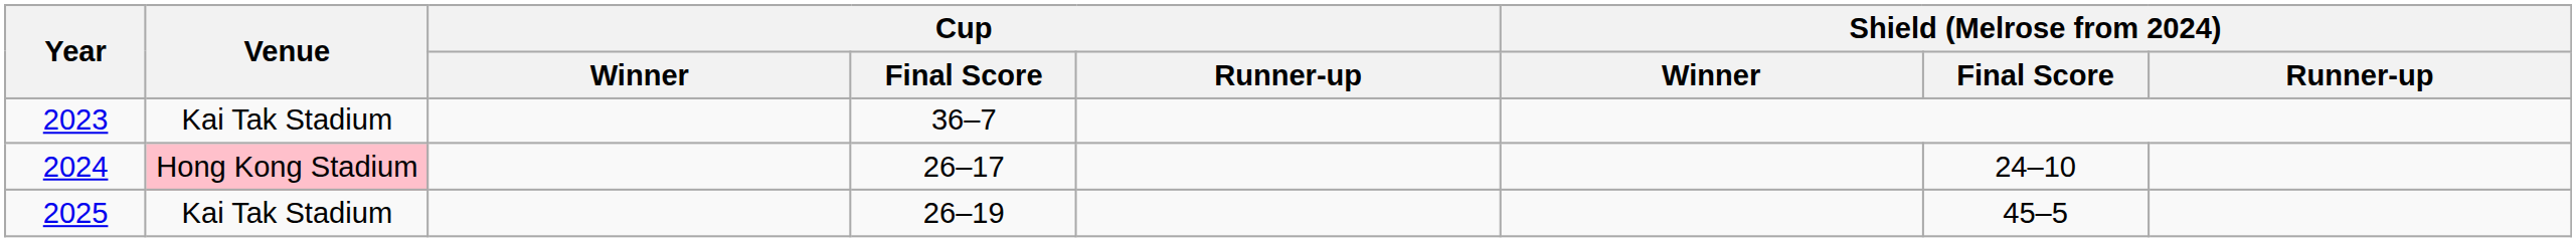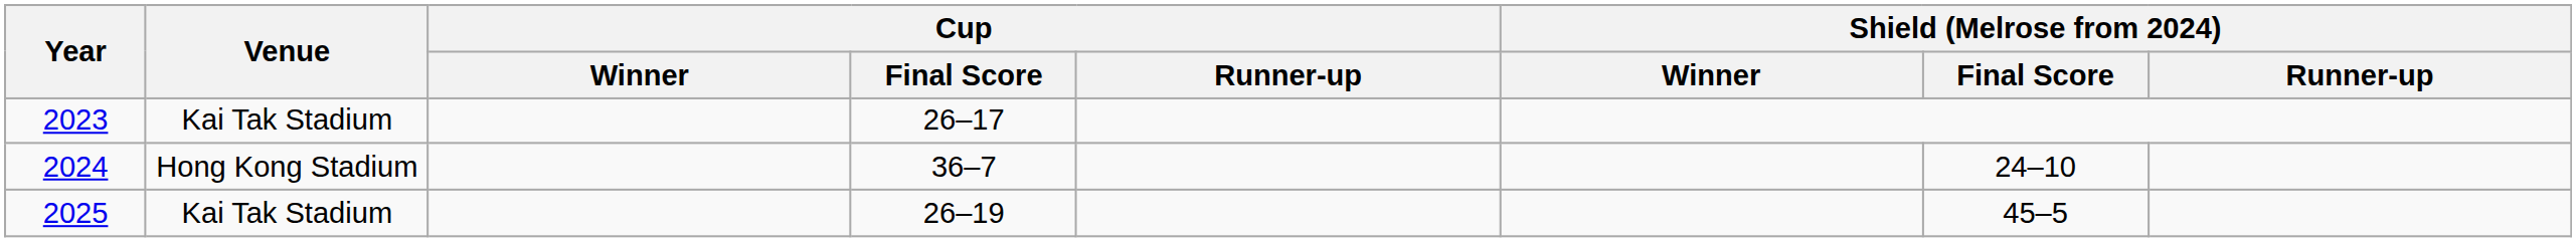2023 | Cup / Final Score: 36–7 -> 26–17
2024 | Venue: pink background -> no background
2024 | Cup / Final Score: 26–17 -> 36–7
